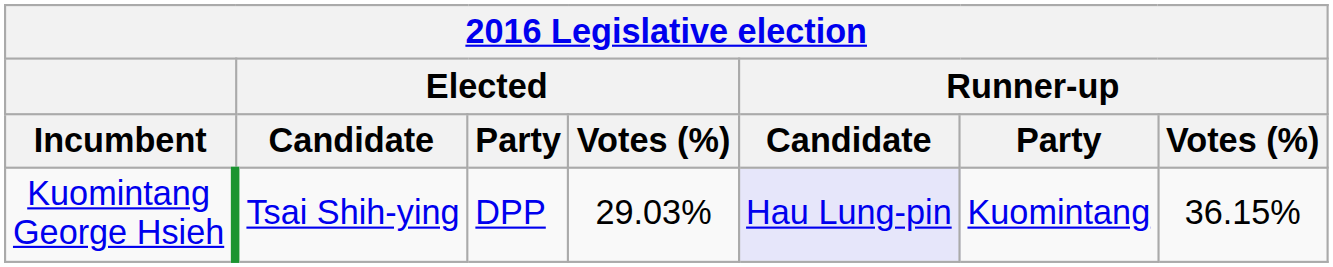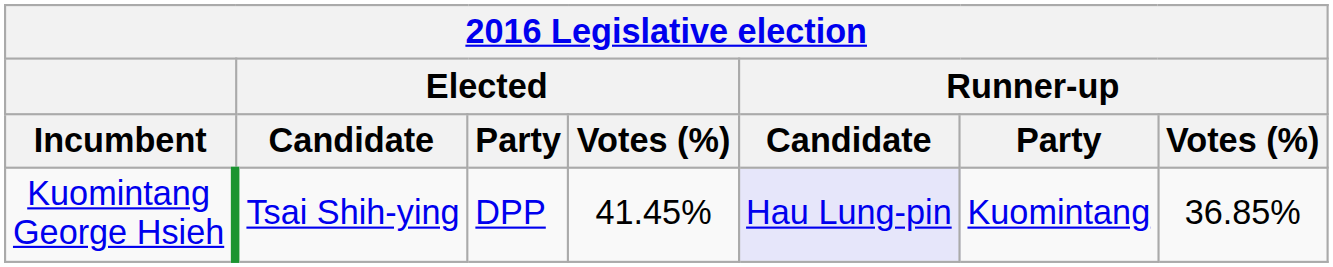Kuomintang George Hsieh | Elected / Votes (%): 29.03% -> 41.45%
Kuomintang George Hsieh | Runner-up / Votes (%): 36.15% -> 36.85%
